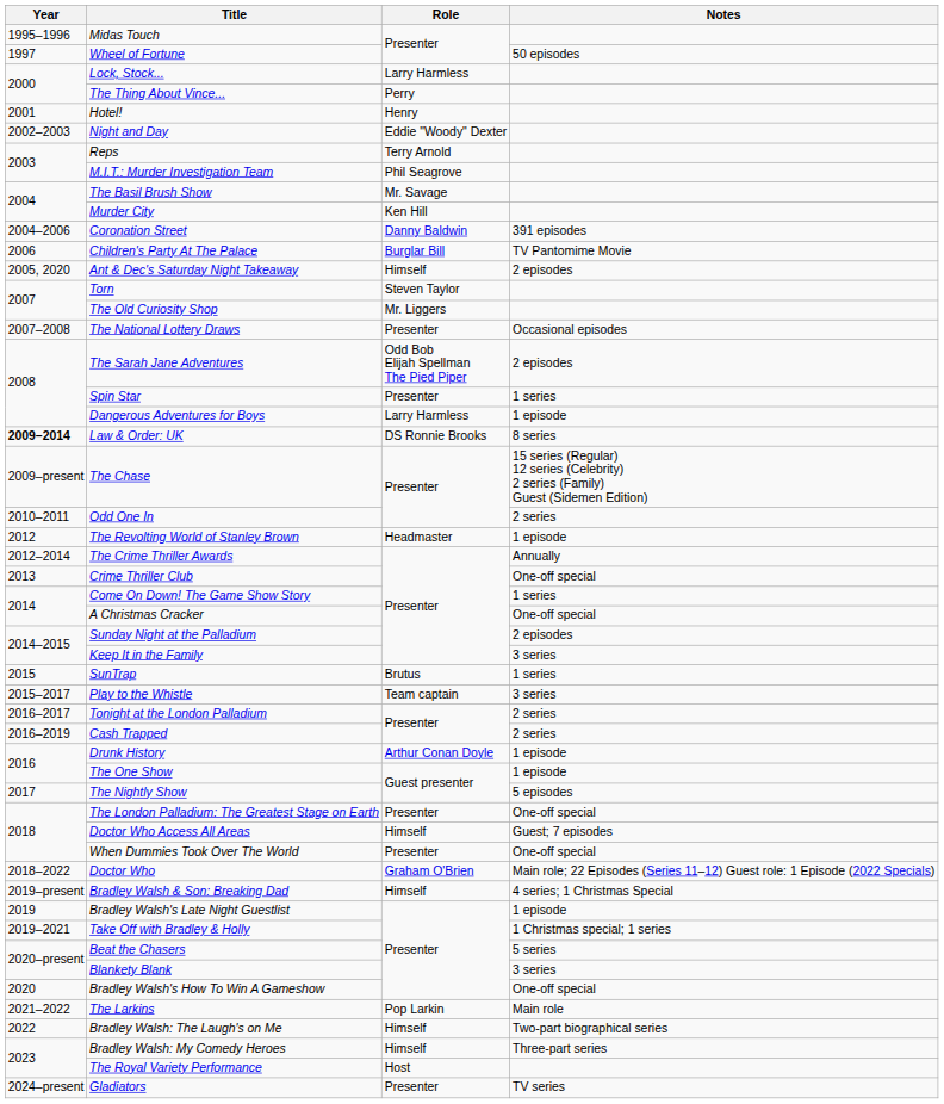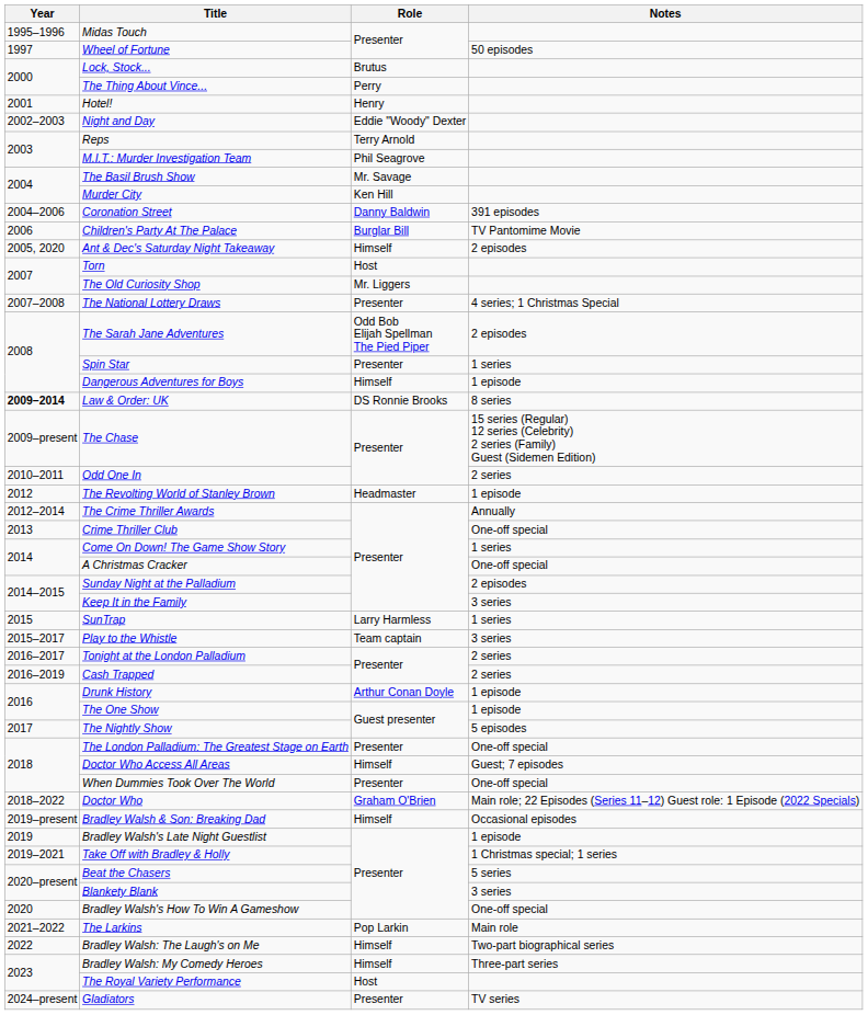Lock, Stock... | Role: Larry Harmless -> Brutus
Torn | Role: Steven Taylor -> Host
The National Lottery Draws | Notes: Occasional episodes -> 4 series; 1 Christmas Special
Dangerous Adventures for Boys | Role: Larry Harmless -> Himself
SunTrap | Role: Brutus -> Larry Harmless
Bradley Walsh & Son: Breaking Dad | Notes: 4 series; 1 Christmas Special -> Occasional episodes
